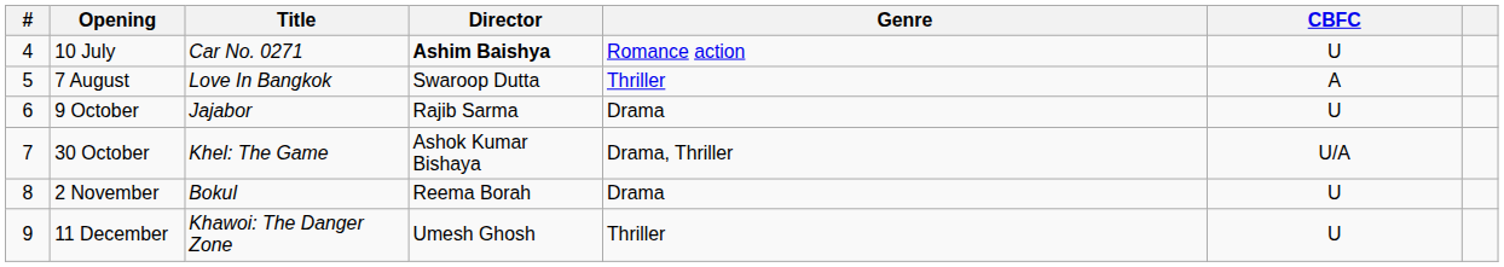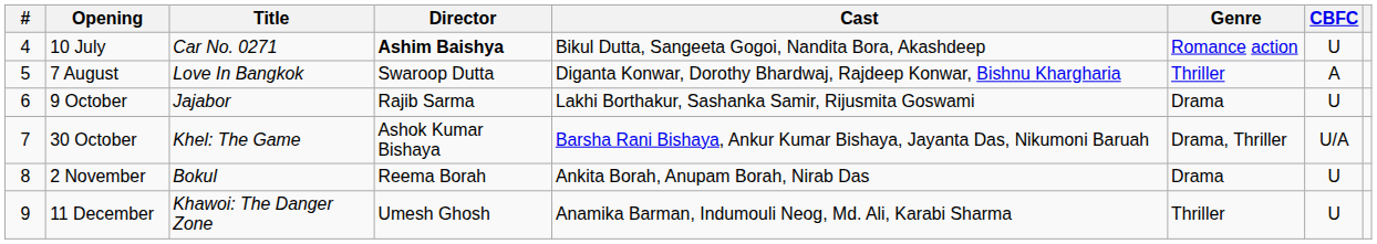+ column: Cast | Bikul Dutta, Sangeeta Gogoi, Nandita Bora, Akashdeep | Diganta Konwar, Dorothy Bhardwaj, Rajdeep Konwar, Bishnu Khargharia | Lakhi Borthakur, Sashanka Samir, Rijusmita Goswami | Barsha Rani Bishaya, Ankur Kumar Bishaya, Jayanta Das, Nikumoni Baruah | Ankita Borah, Anupam Borah, Nirab Das | Anamika Barman, Indumouli Neog, Md. Ali, Karabi Sharma
